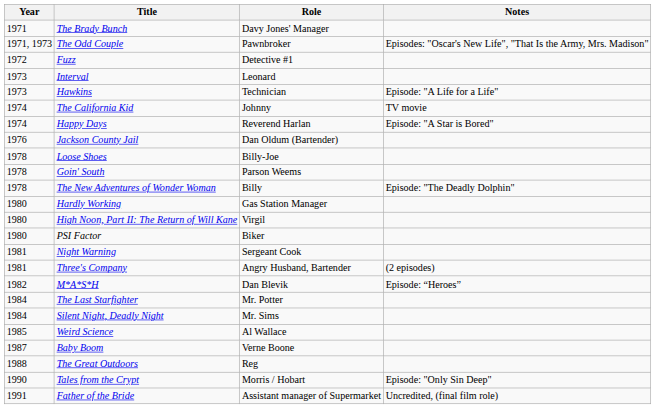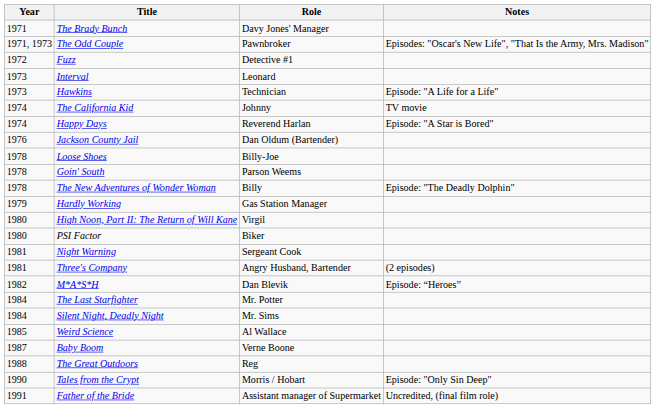Hardly Working | Year: 1980 -> 1979
